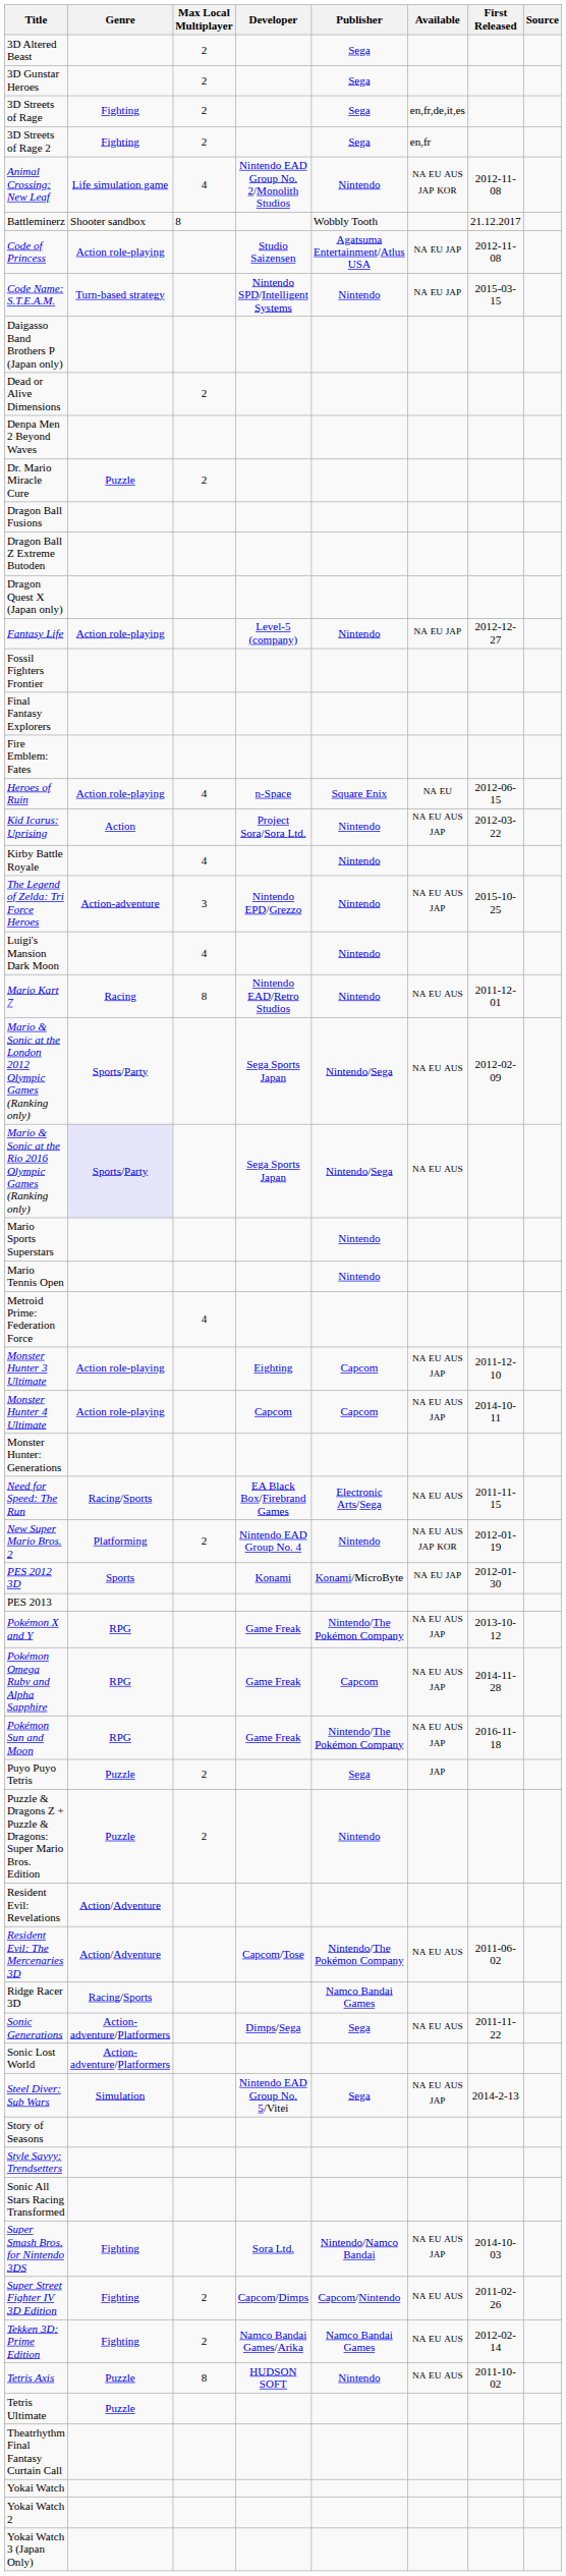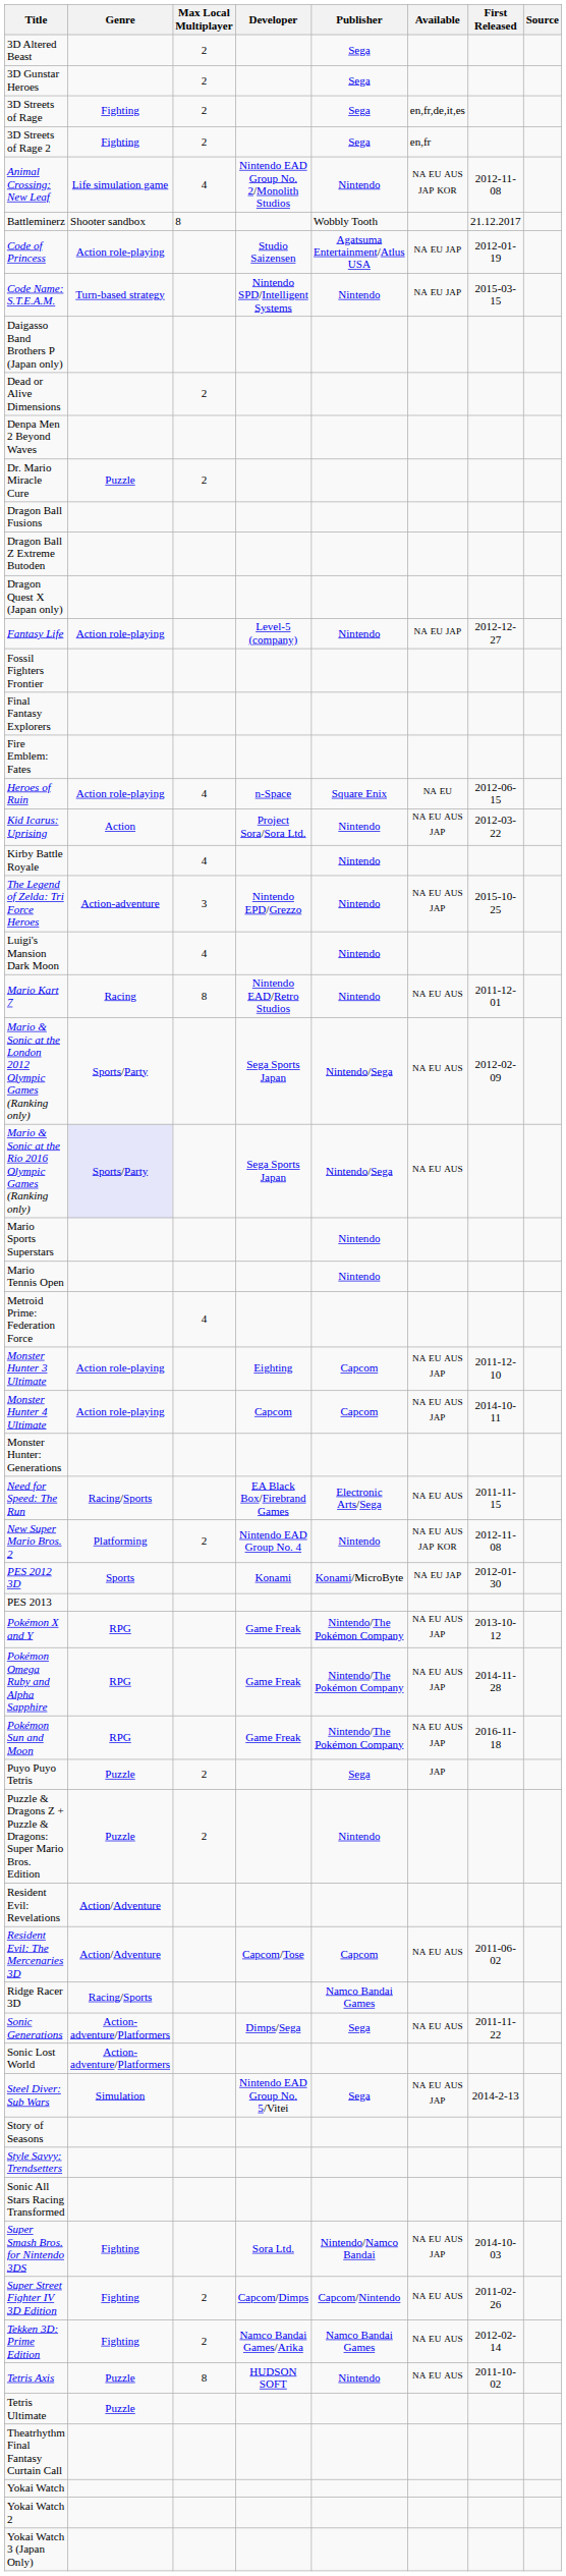Code of Princess | First Released: 2012-11-08 -> 2012-01-19
New Super Mario Bros. 2 | First Released: 2012-01-19 -> 2012-11-08
Pokémon Omega Ruby and Alpha Sapphire | Publisher: Capcom -> Nintendo/The Pokémon Company
Resident Evil: The Mercenaries 3D | Publisher: Nintendo/The Pokémon Company -> Capcom
